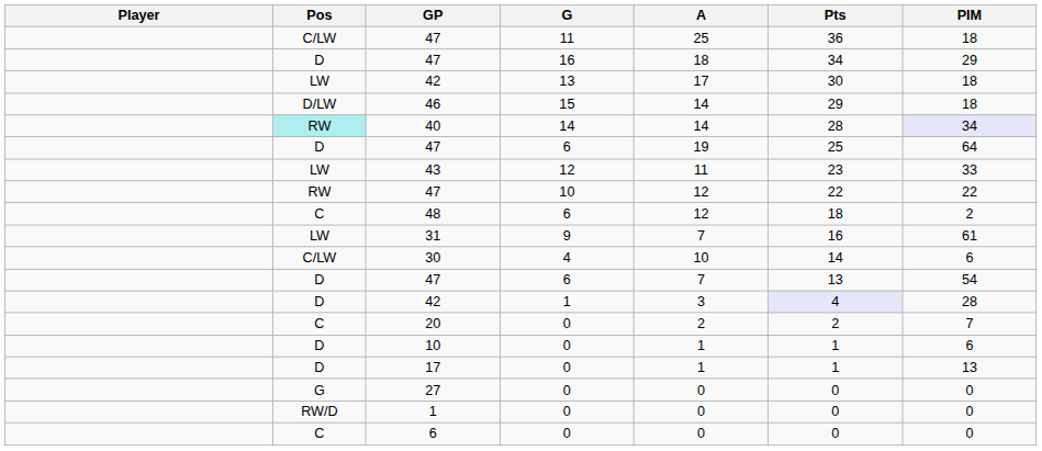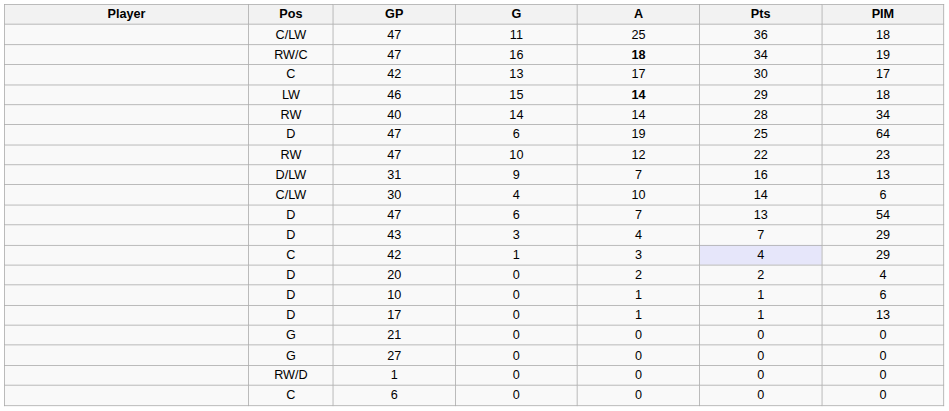47 / 16 | Pos: D -> RW/C
47 / 16 | A: normal -> bold
47 / 16 | PIM: 29 -> 19
42 / 13 | Pos: LW -> C
42 / 13 | PIM: 18 -> 17
46 | Pos: D/LW -> LW
46 | A: normal -> bold
40 | Pos: paleturquoise background -> no background
40 | PIM: lavender background -> no background
- row: LW | 43 | 12 | 11 | 23 | 33
47 / 10 | PIM: 22 -> 23
- row: C | 48 | 6 | 12 | 18 | 2
31 | Pos: LW -> D/LW
31 | PIM: 61 -> 13
+ row: D | 43 | 3 | 4 | 7 | 29
42 / 1 | Pos: D -> C
42 / 1 | PIM: 28 -> 29
20 | Pos: C -> D
20 | PIM: 7 -> 4
+ row: G | 21 | 0 | 0 | 0 | 0
